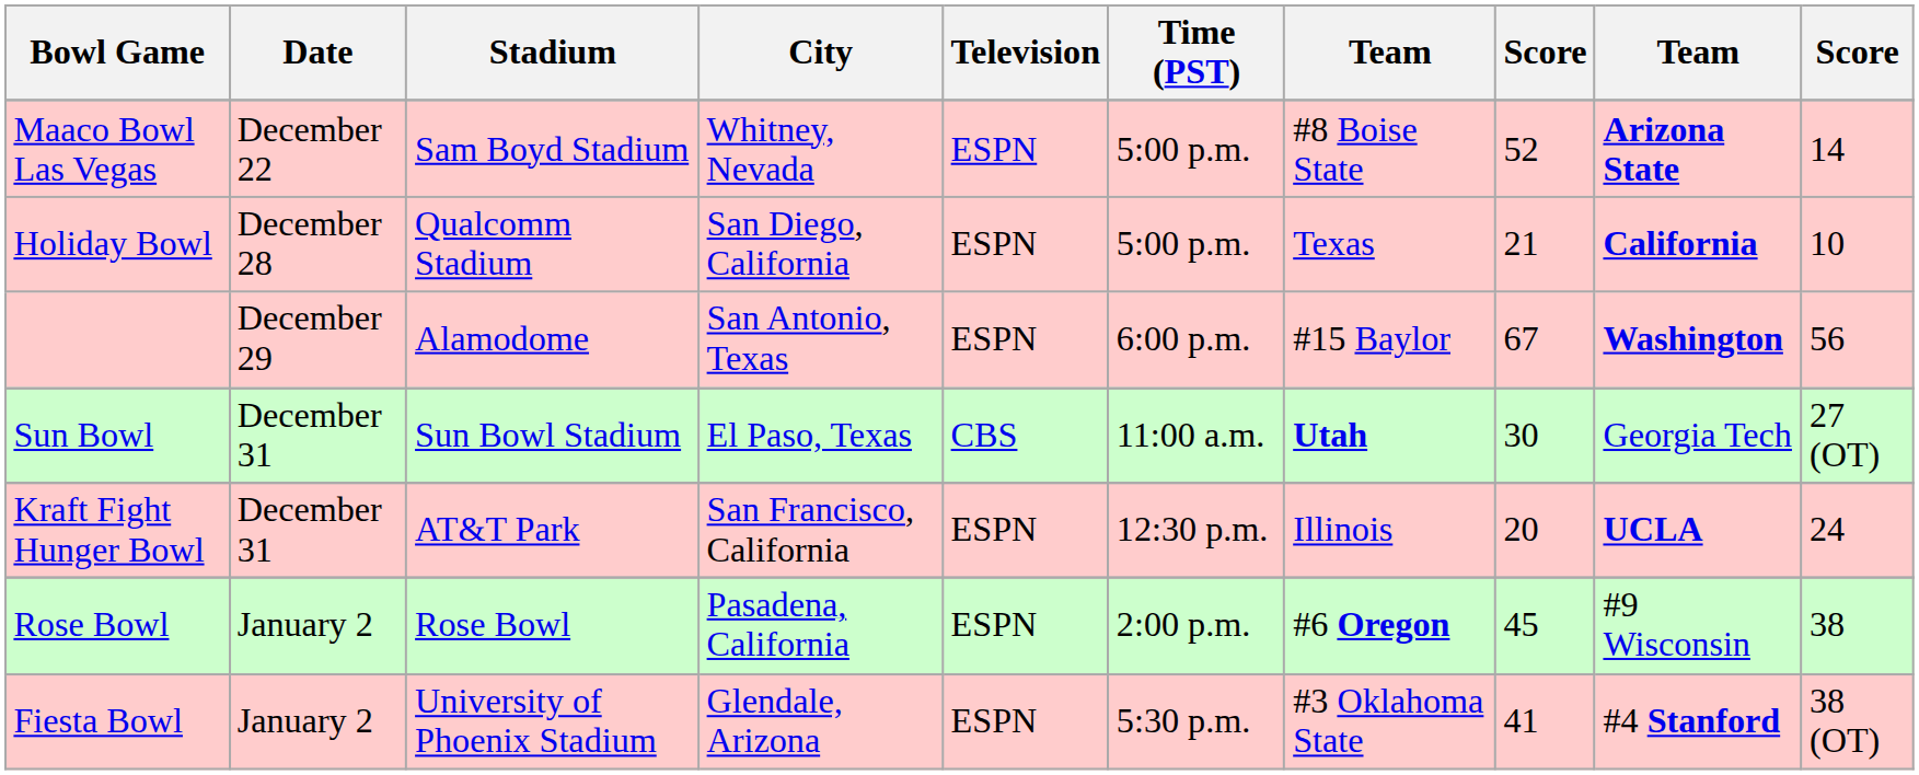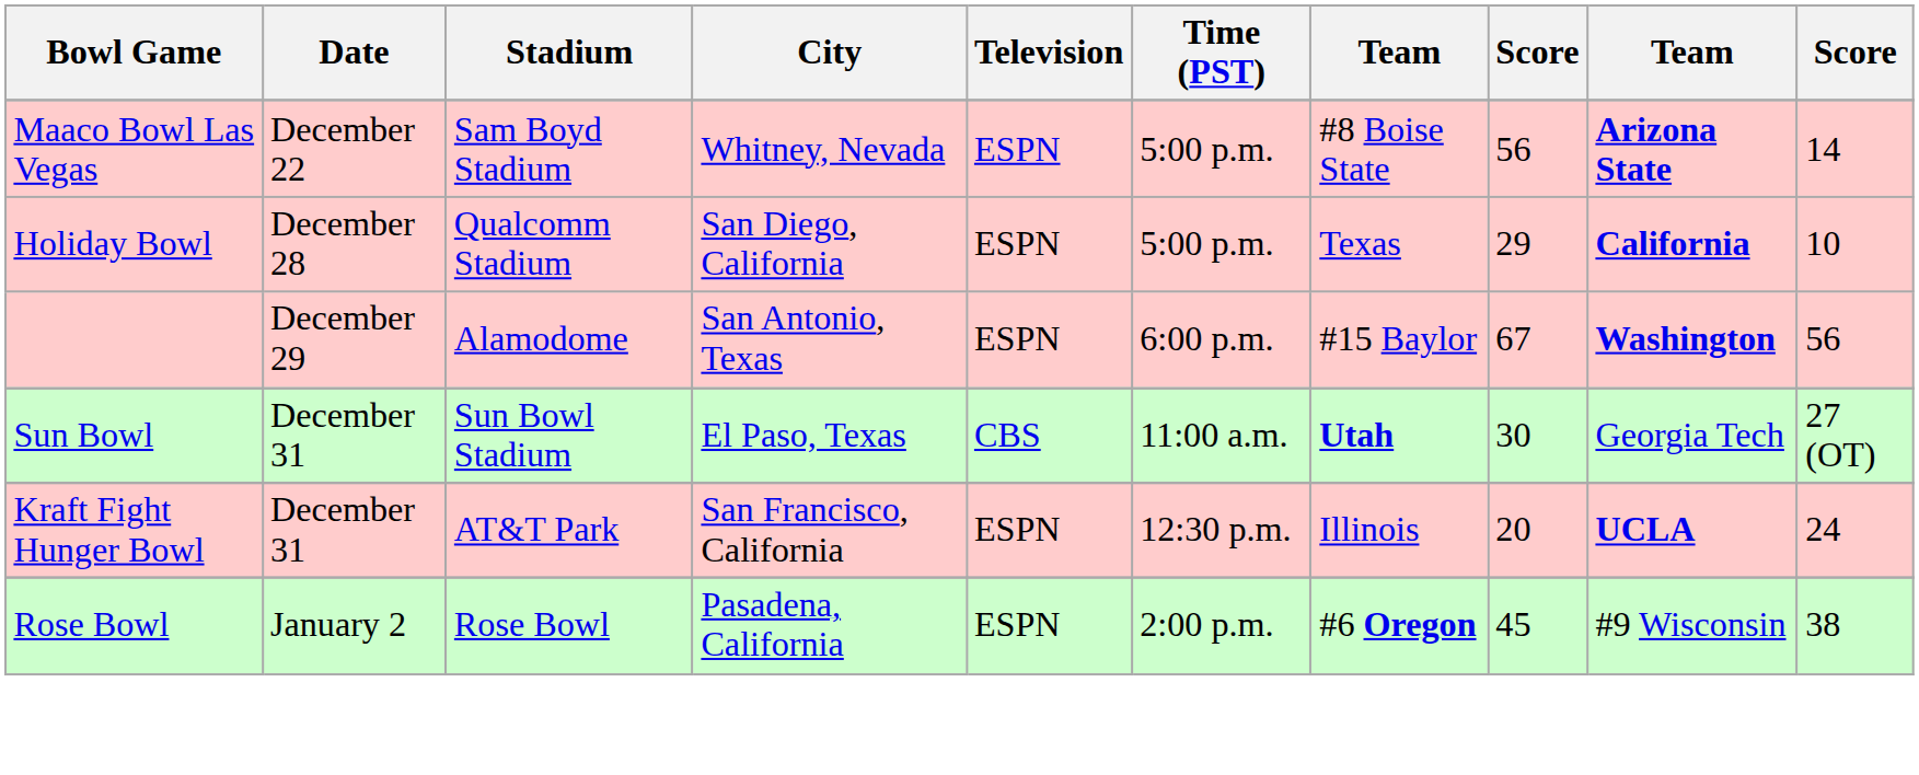Maaco Bowl Las Vegas | column 8: 52 -> 56
Holiday Bowl | column 8: 21 -> 29
- row: Fiesta Bowl | January 2 | University of Phoenix Stadium | Glendale, Arizona | ESPN | 5:30 p.m. | #3 Oklahoma State | 41 | #4 Stanford | 38 (OT)
